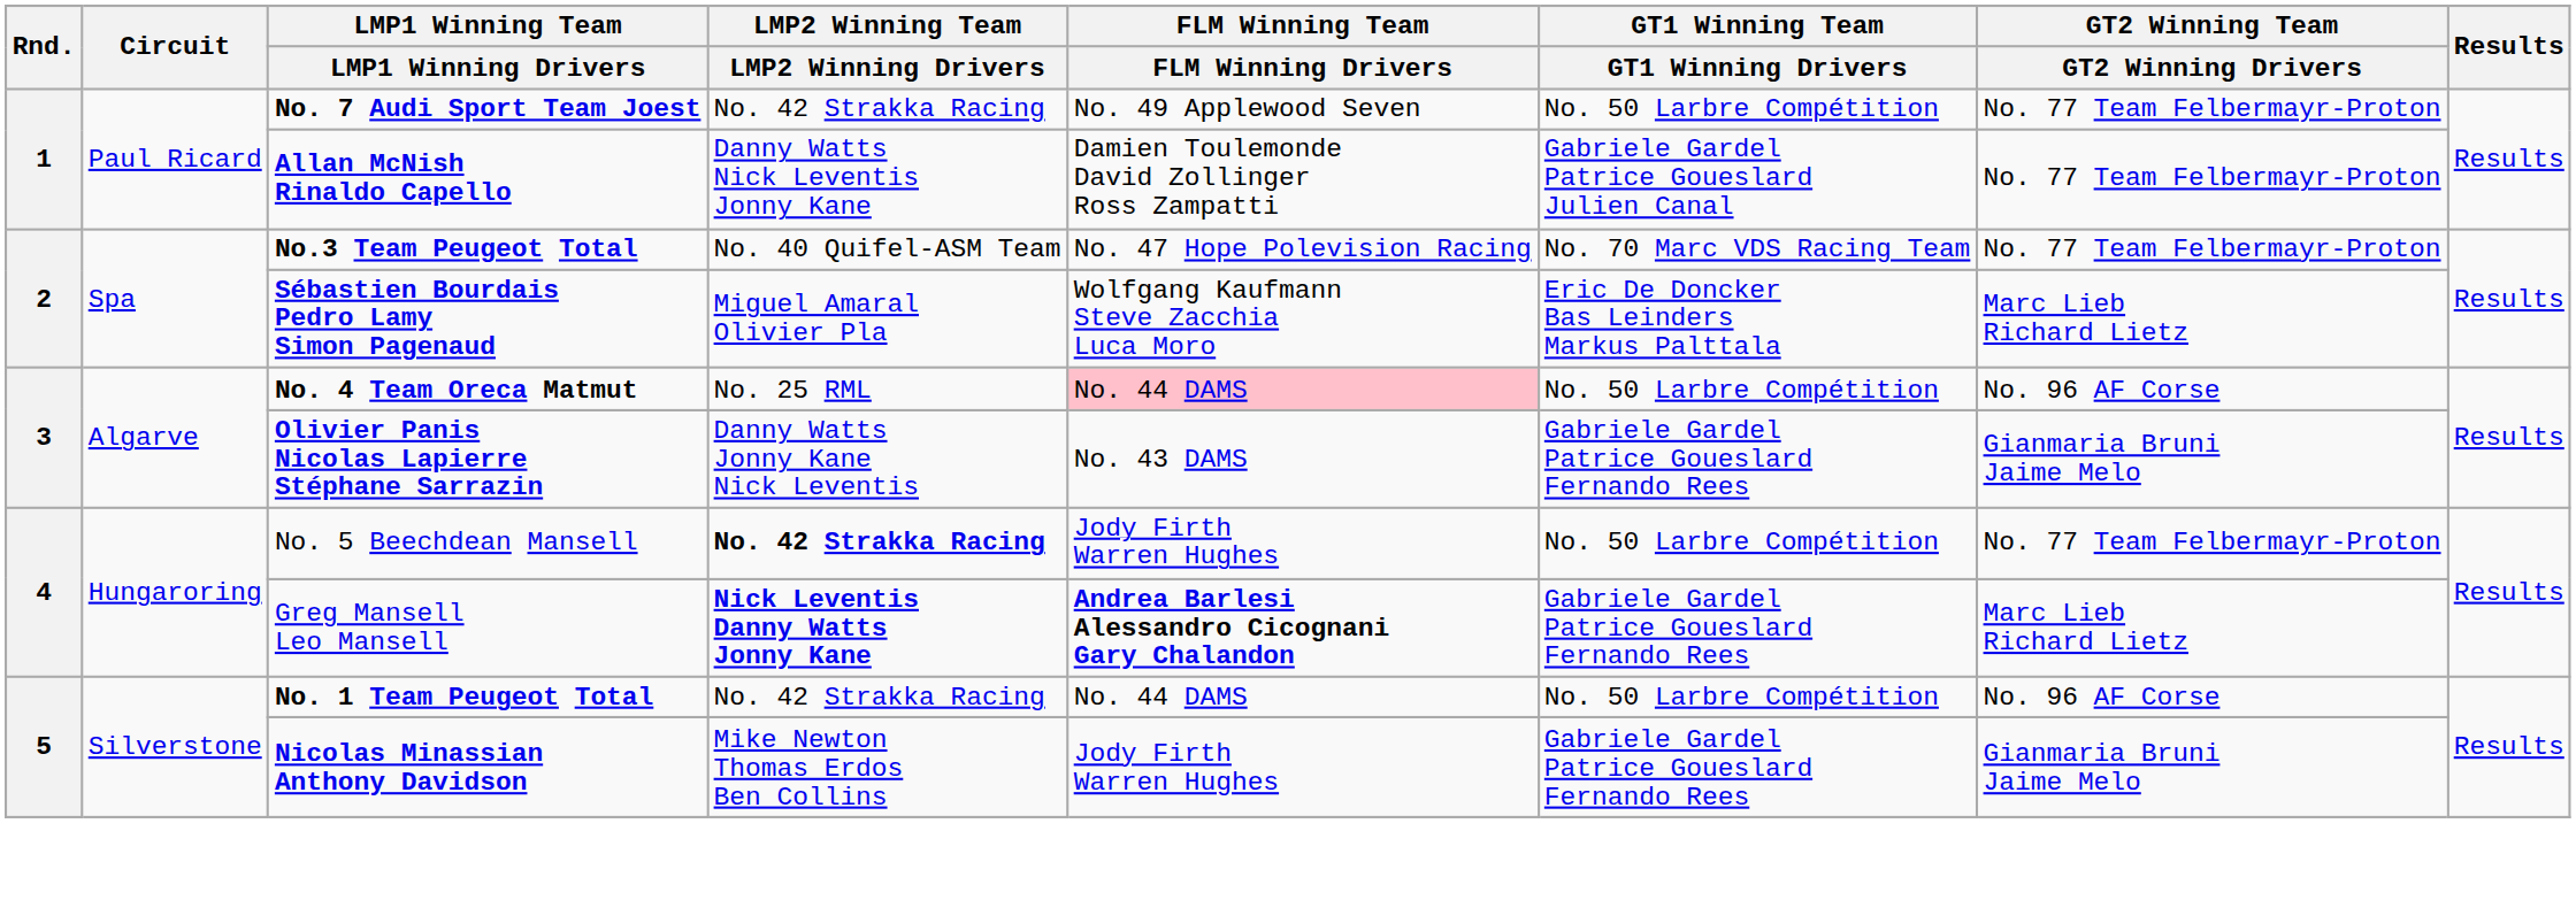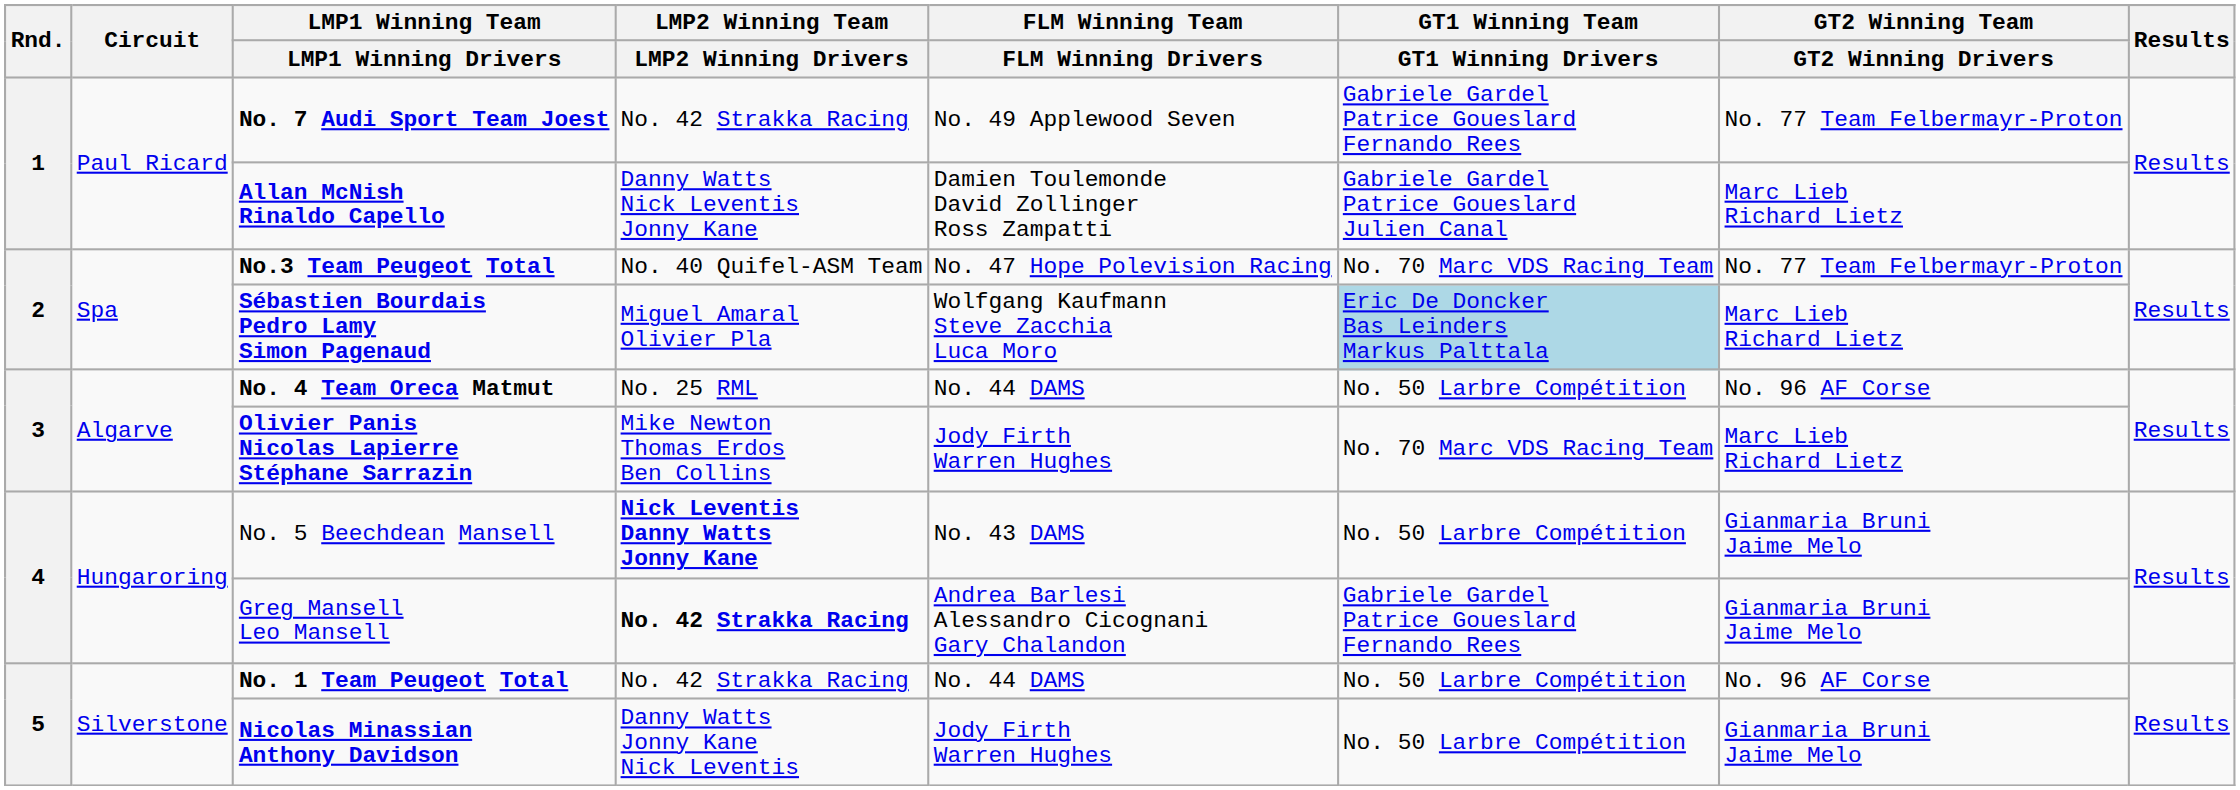No. 7 Audi Sport Team Joest | GT1 Winning Team / GT1 Winning Drivers: No. 50 Larbre Compétition -> Gabriele Gardel Patrice Goueslard Fernando Rees
Allan McNish Rinaldo Capello | GT2 Winning Team / GT2 Winning Drivers: No. 77 Team Felbermayr-Proton -> Marc Lieb Richard Lietz
Sébastien Bourdais Pedro Lamy Simon Pagenaud | GT1 Winning Team / GT1 Winning Drivers: no background -> lightblue background
No. 4 Team Oreca Matmut | FLM Winning Team / FLM Winning Drivers: pink background -> no background
Olivier Panis Nicolas Lapierre Stéphane Sarrazin | LMP2 Winning Team / LMP2 Winning Drivers: Danny Watts Jonny Kane Nick Leventis -> Mike Newton Thomas Erdos Ben Collins
Olivier Panis Nicolas Lapierre Stéphane Sarrazin | FLM Winning Team / FLM Winning Drivers: No. 43 DAMS -> Jody Firth Warren Hughes
Olivier Panis Nicolas Lapierre Stéphane Sarrazin | GT1 Winning Team / GT1 Winning Drivers: Gabriele Gardel Patrice Goueslard Fernando Rees -> No. 70 Marc VDS Racing Team
Olivier Panis Nicolas Lapierre Stéphane Sarrazin | GT2 Winning Team / GT2 Winning Drivers: Gianmaria Bruni Jaime Melo -> Marc Lieb Richard Lietz
No. 5 Beechdean Mansell | LMP2 Winning Team / LMP2 Winning Drivers: No. 42 Strakka Racing -> Nick Leventis Danny Watts Jonny Kane
No. 5 Beechdean Mansell | FLM Winning Team / FLM Winning Drivers: Jody Firth Warren Hughes -> No. 43 DAMS
No. 5 Beechdean Mansell | GT2 Winning Team / GT2 Winning Drivers: No. 77 Team Felbermayr-Proton -> Gianmaria Bruni Jaime Melo
Greg Mansell Leo Mansell | LMP2 Winning Team / LMP2 Winning Drivers: Nick Leventis Danny Watts Jonny Kane -> No. 42 Strakka Racing
Greg Mansell Leo Mansell | FLM Winning Team / FLM Winning Drivers: bold -> normal
Greg Mansell Leo Mansell | GT2 Winning Team / GT2 Winning Drivers: Marc Lieb Richard Lietz -> Gianmaria Bruni Jaime Melo
Nicolas Minassian Anthony Davidson | LMP2 Winning Team / LMP2 Winning Drivers: Mike Newton Thomas Erdos Ben Collins -> Danny Watts Jonny Kane Nick Leventis
Nicolas Minassian Anthony Davidson | GT1 Winning Team / GT1 Winning Drivers: Gabriele Gardel Patrice Goueslard Fernando Rees -> No. 50 Larbre Compétition
